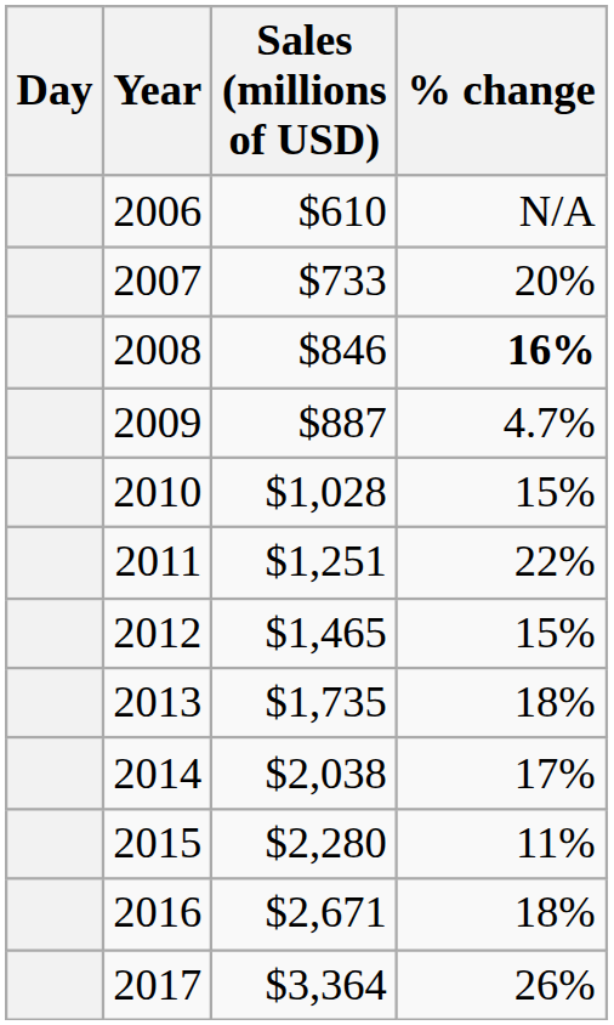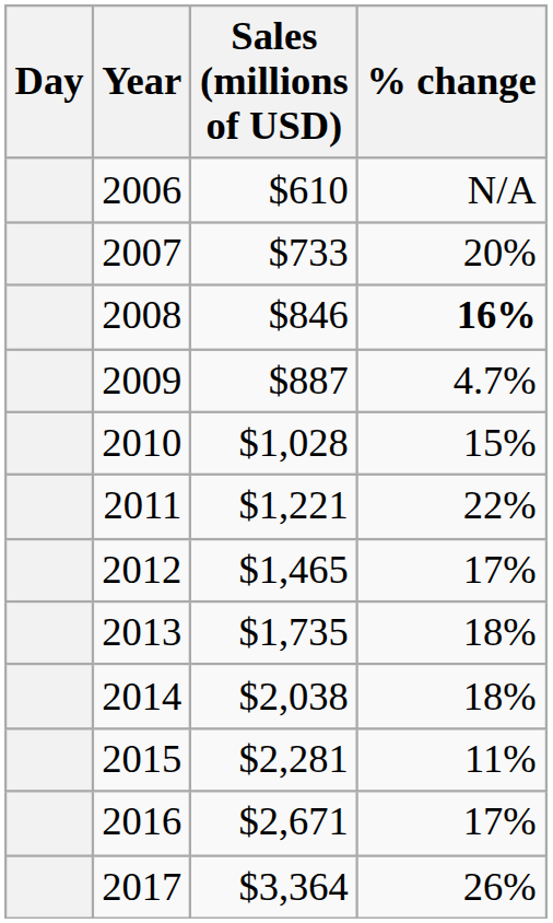2011 | Sales (millions of USD): $1,251 -> $1,221
2012 | % change: 15% -> 17%
2014 | % change: 17% -> 18%
2015 | Sales (millions of USD): $2,280 -> $2,281
2016 | % change: 18% -> 17%
